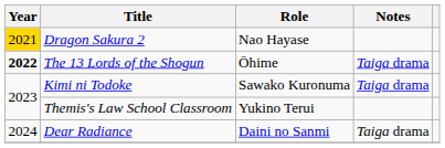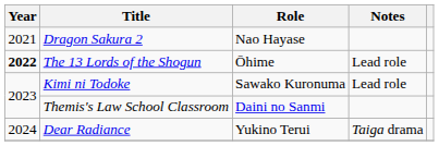Dragon Sakura 2 | Year: gold background -> no background
The 13 Lords of the Shogun | Notes: Taiga drama -> Lead role
Kimi ni Todoke | Notes: Taiga drama -> Lead role
Themis's Law School Classroom | Role: Yukino Terui -> Daini no Sanmi
Dear Radiance | Role: Daini no Sanmi -> Yukino Terui
